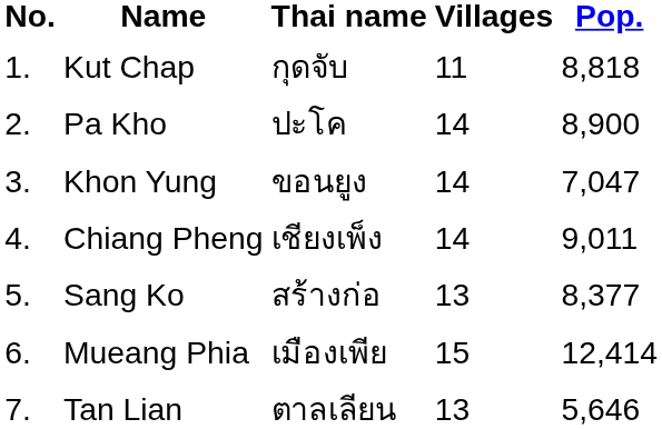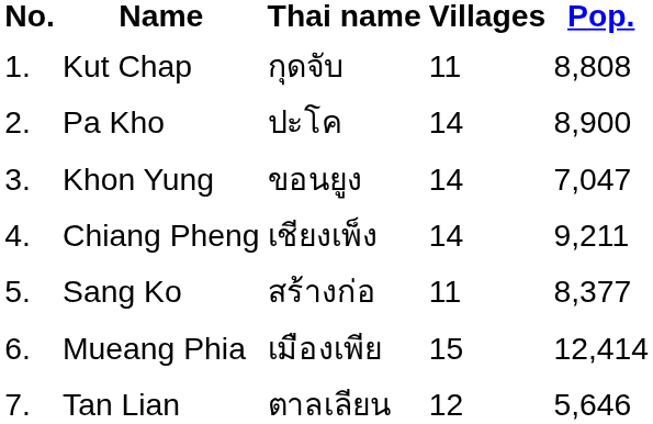Kut Chap | Pop.: 8,818 -> 8,808
Chiang Pheng | Pop.: 9,011 -> 9,211
Sang Ko | Villages: 13 -> 11
Tan Lian | Villages: 13 -> 12
